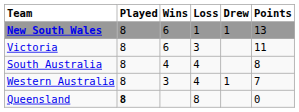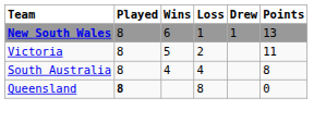Victoria | Wins: 6 -> 5
Victoria | Loss: 3 -> 2
- row: Western Australia | 8 | 3 | 4 | 1 | 7
